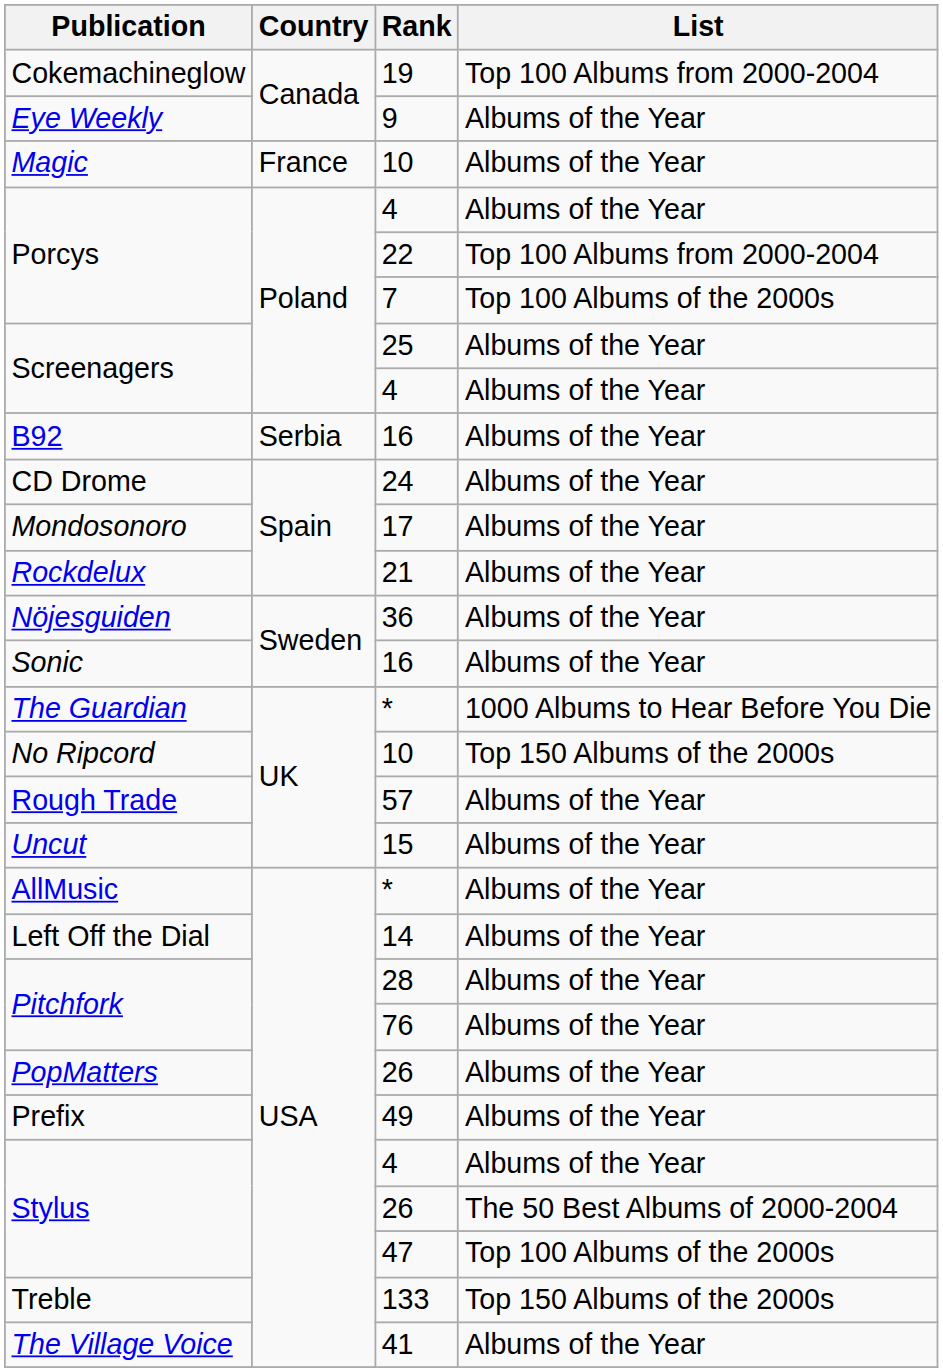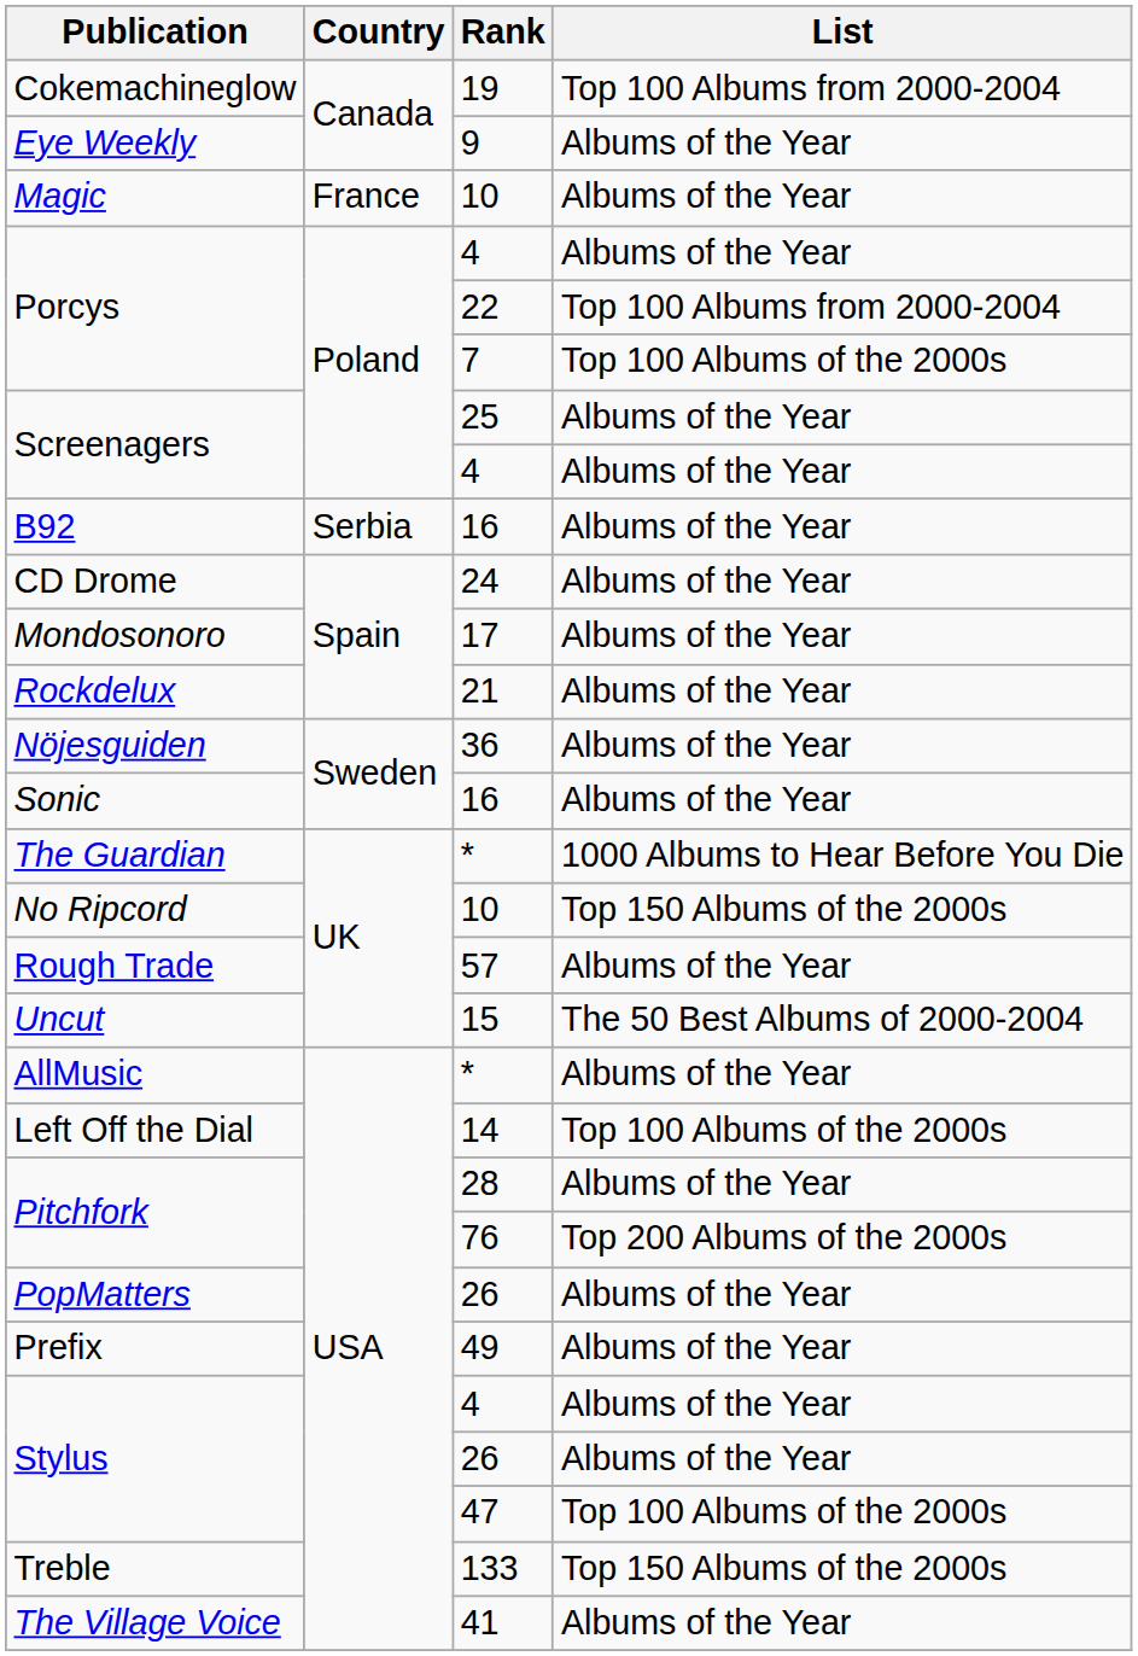Uncut | List: Albums of the Year -> The 50 Best Albums of 2000-2004
Left Off the Dial | List: Albums of the Year -> Top 100 Albums of the 2000s
Pitchfork / 76 | List: Albums of the Year -> Top 200 Albums of the 2000s
Stylus / 26 | List: The 50 Best Albums of 2000-2004 -> Albums of the Year
